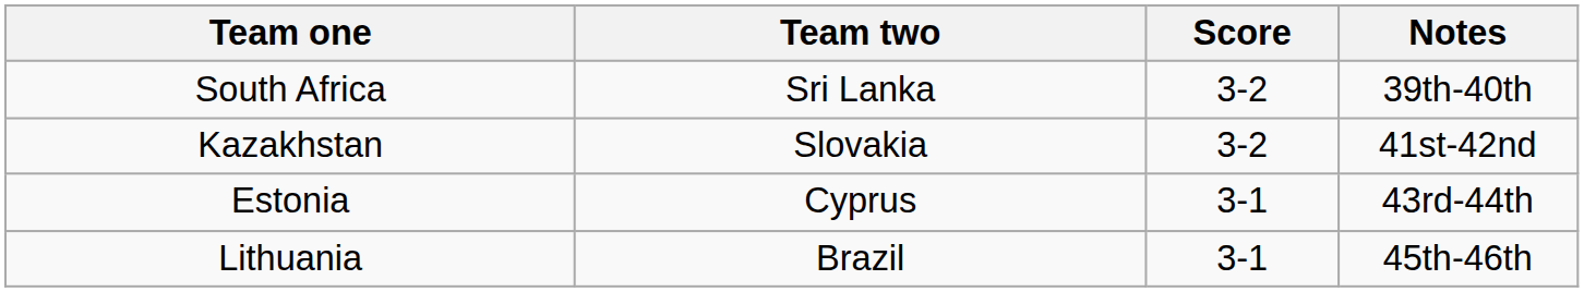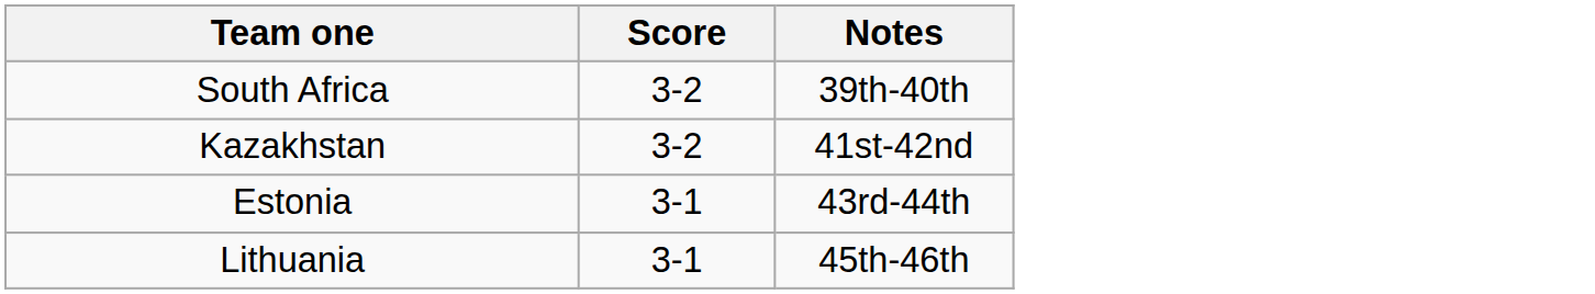- column: Team two | Sri Lanka | Slovakia | Cyprus | Brazil
